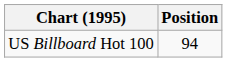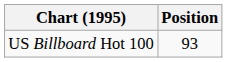US Billboard Hot 100 | Position: 94 -> 93
